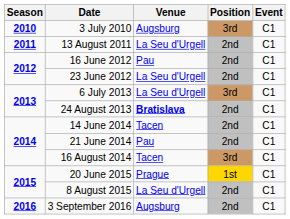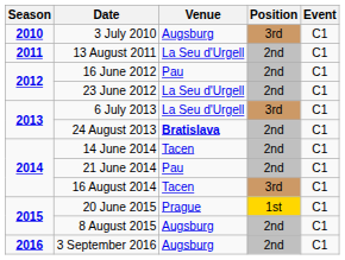8 August 2015 | Venue: La Seu d'Urgell -> Augsburg
